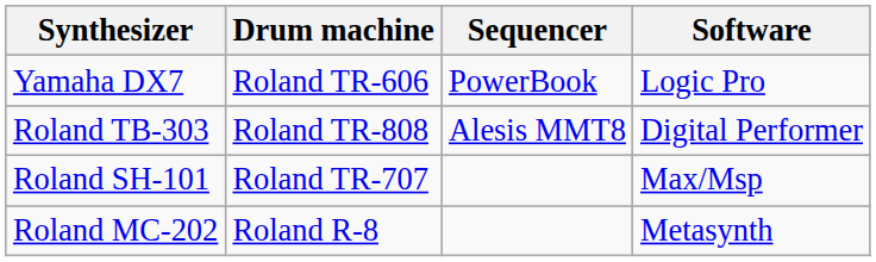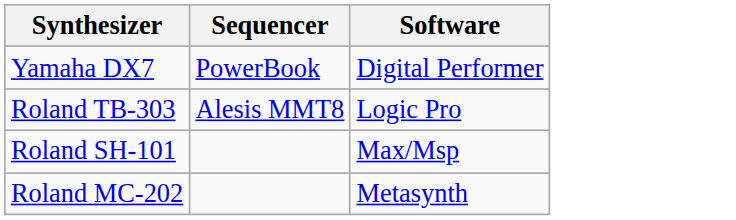- column: Drum machine | Roland TR-606 | Roland TR-808 | Roland TR-707 | Roland R-8
Yamaha DX7 | Software: Logic Pro -> Digital Performer
Roland TB-303 | Software: Digital Performer -> Logic Pro
